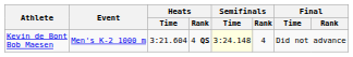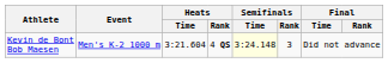Kevin de Bont Bob Maesen | Semifinals / Rank: 4 -> 3
